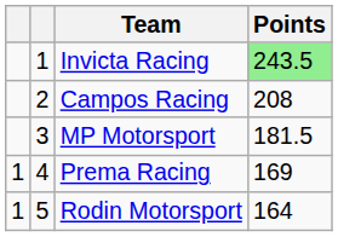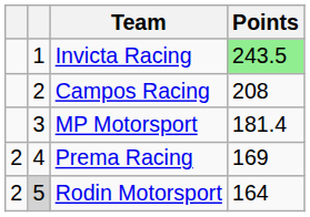MP Motorsport | Points: 181.5 -> 181.4
Prema Racing | column 1: 1 -> 2
Rodin Motorsport | column 1: 1 -> 2
Rodin Motorsport | column 2: no background -> lightgrey background
